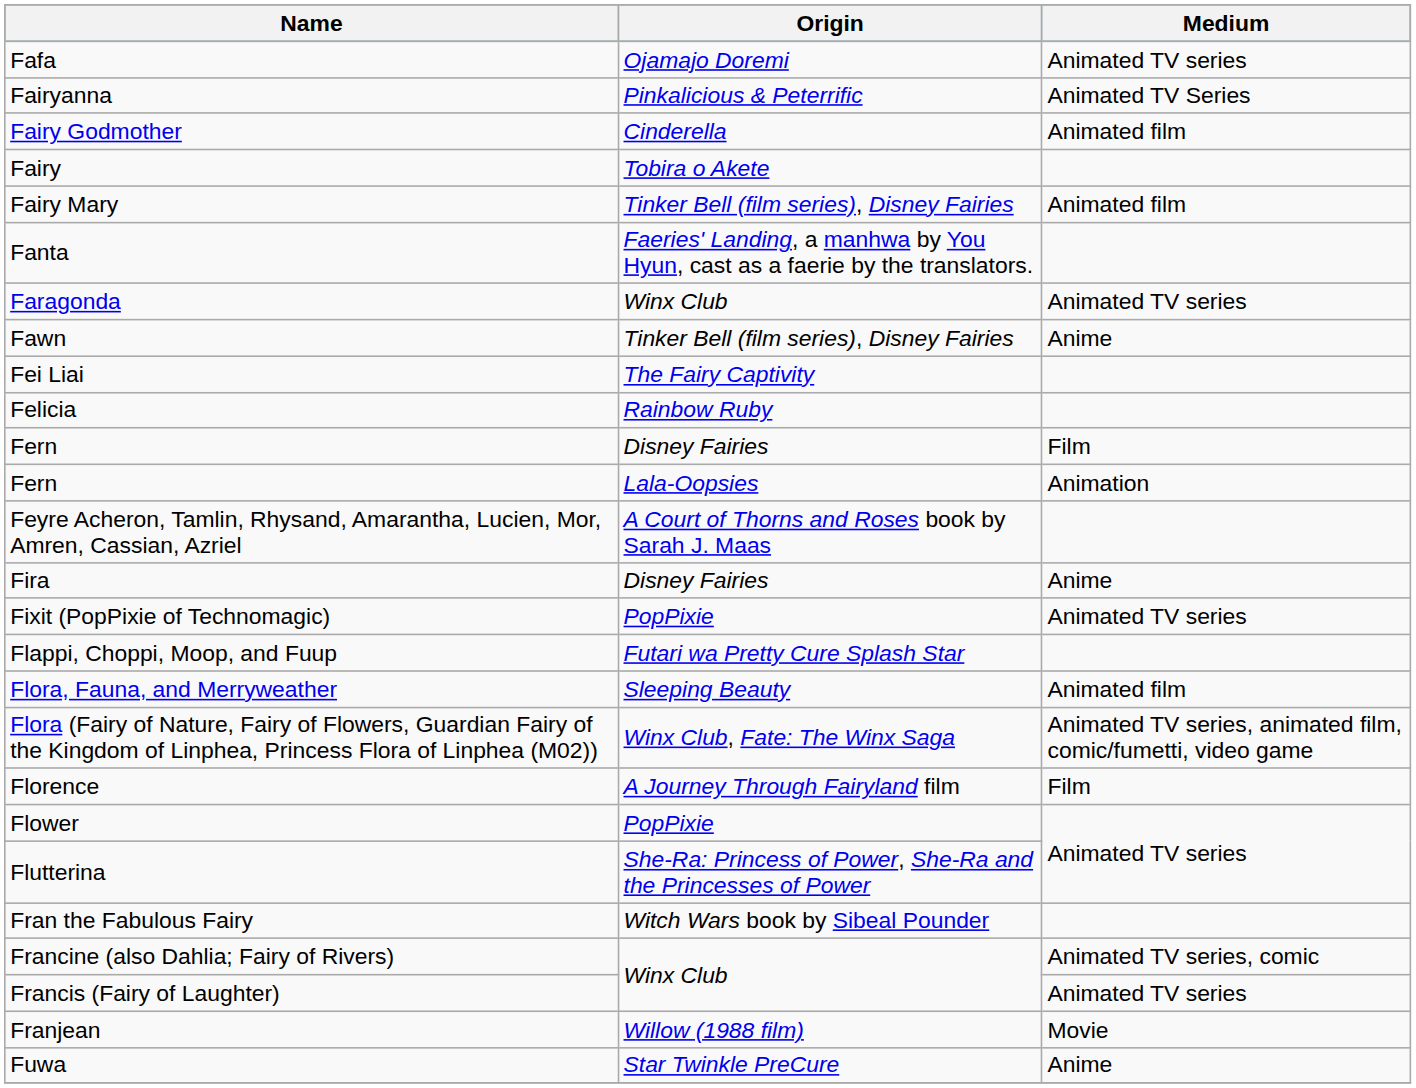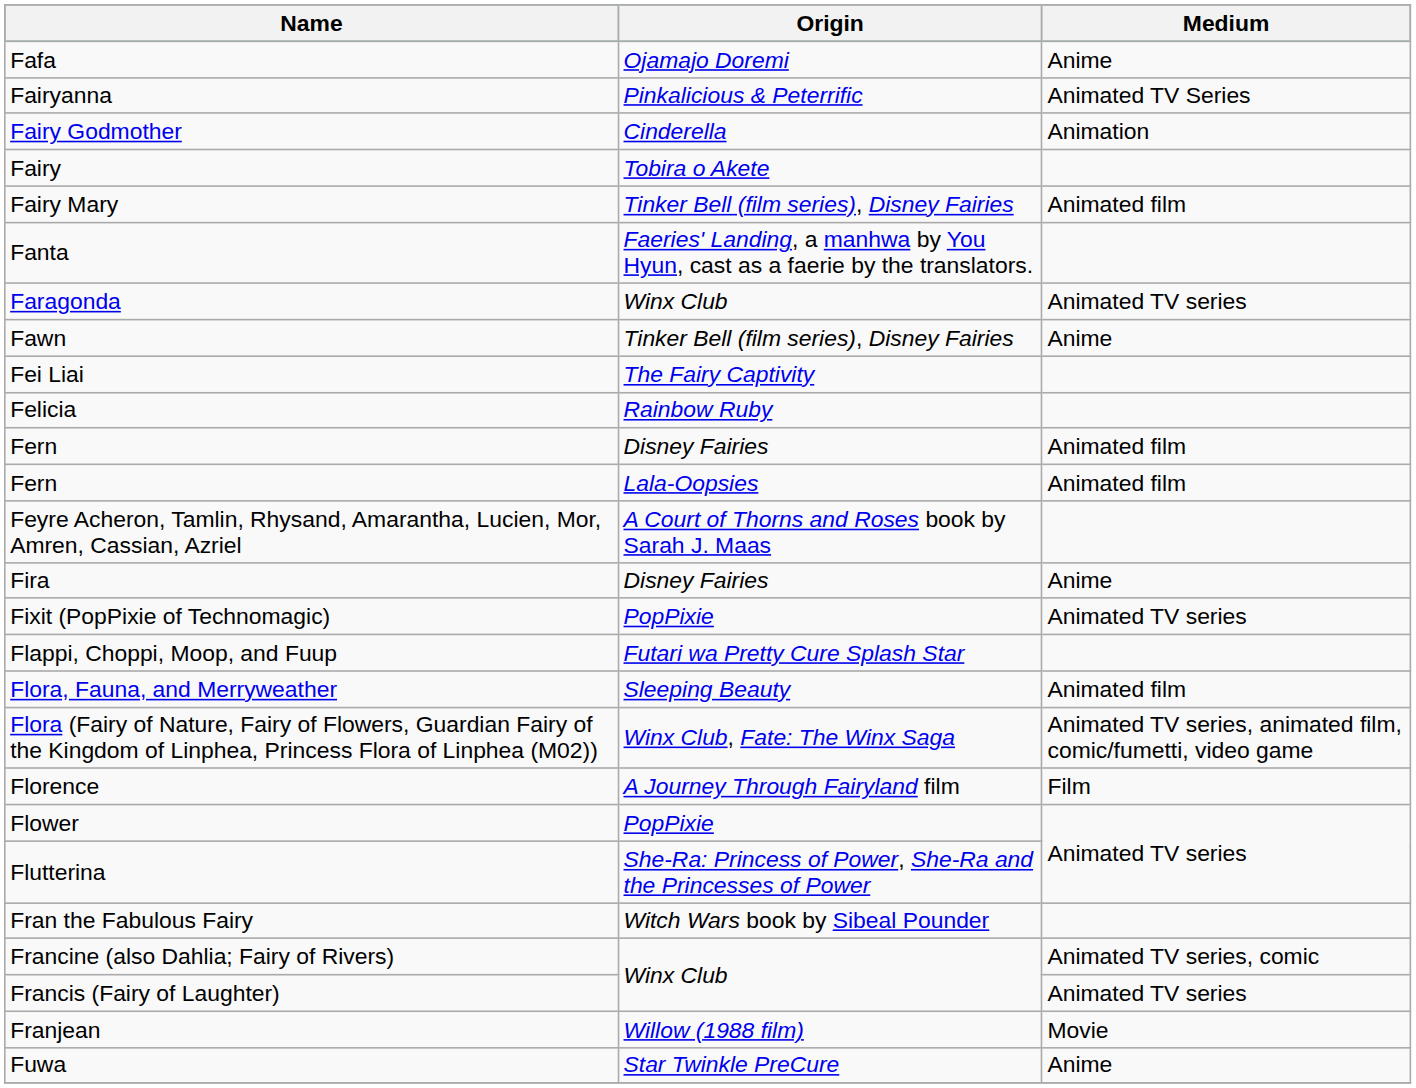Fafa | Medium: Animated TV series -> Anime
Fairy Godmother | Medium: Animated film -> Animation
Fern / Disney Fairies | Medium: Film -> Animated film
Fern / Lala-Oopsies | Medium: Animation -> Animated film
